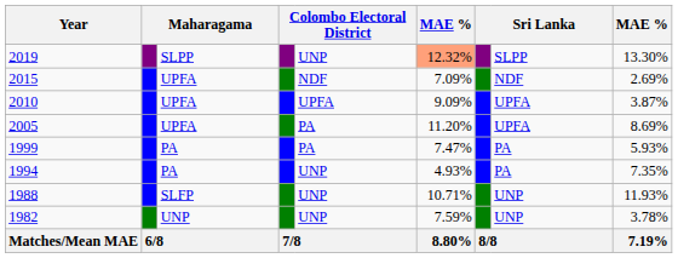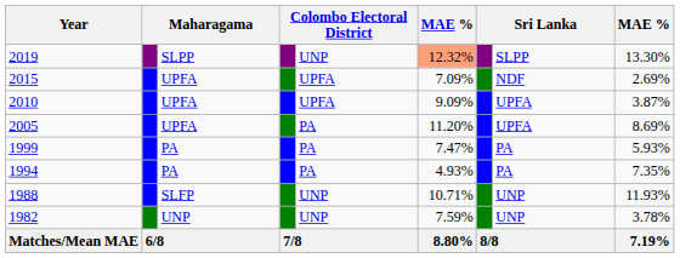2015 | column 5: NDF -> UPFA
1994 | column 5: UNP -> PA
